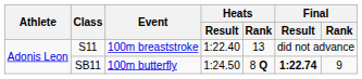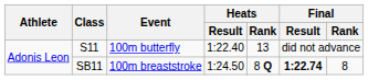S11 | Event: 100m breaststroke -> 100m butterfly
SB11 | Event: 100m butterfly -> 100m breaststroke
SB11 | Final / Rank: 9 -> 8
